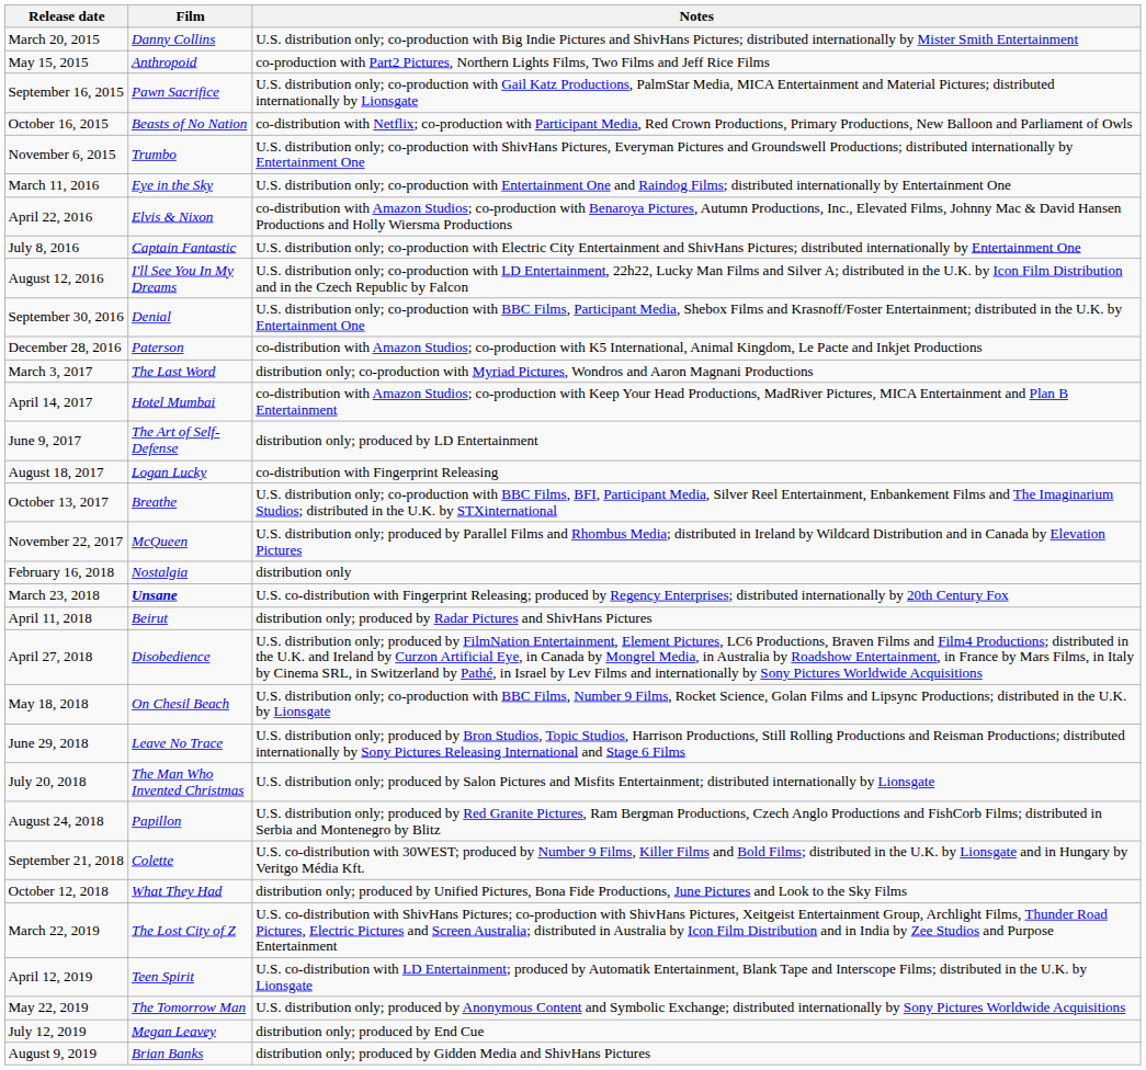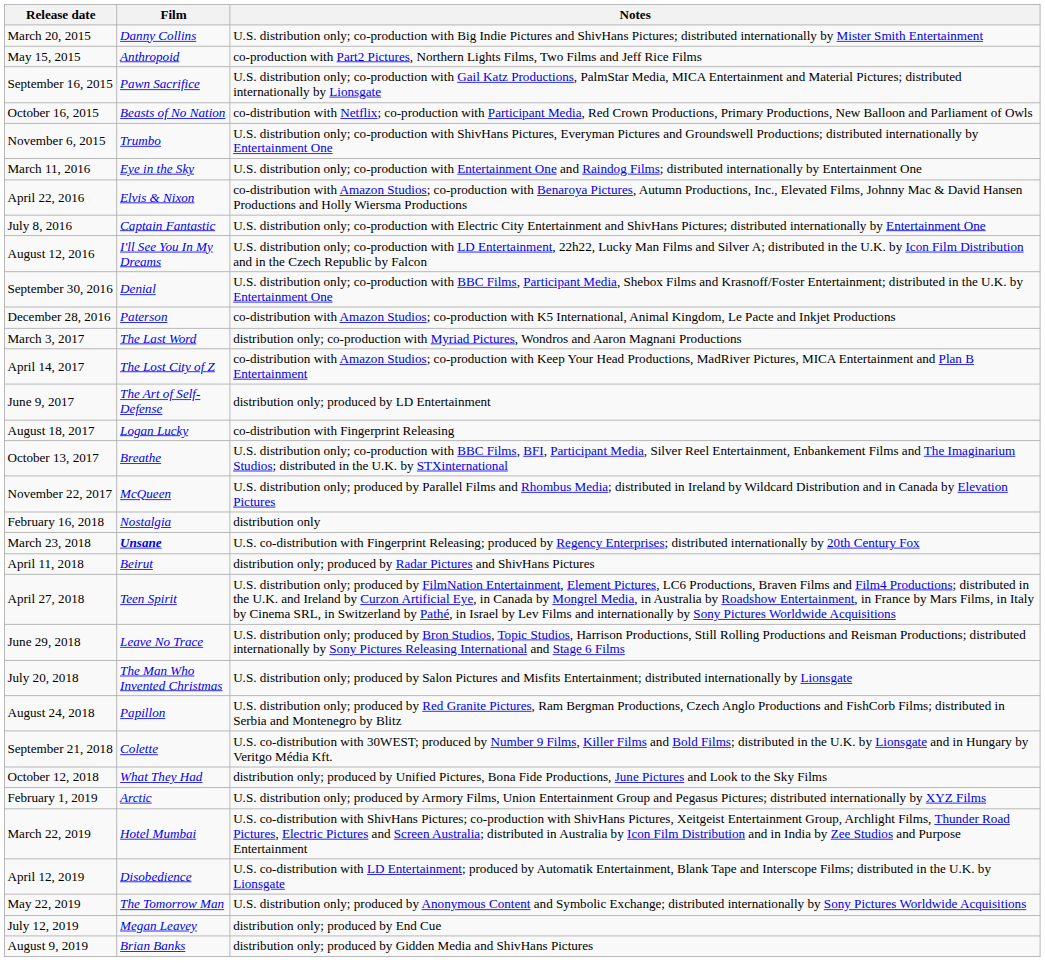April 14, 2017 | Film: Hotel Mumbai -> The Lost City of Z
April 27, 2018 | Film: Disobedience -> Teen Spirit
- row: May 18, 2018 | On Chesil Beach | U.S. distribution only; co-production with BBC Films, Number 9 Films, Rocket Science, Golan Films and Lipsync Productions; distributed in the U.K. by Lionsgate
+ row: February 1, 2019 | Arctic | U.S. distribution only; produced by Armory Films, Union Entertainment Group and Pegasus Pictures; distributed internationally by XYZ Films
March 22, 2019 | Film: The Lost City of Z -> Hotel Mumbai
April 12, 2019 | Film: Teen Spirit -> Disobedience
